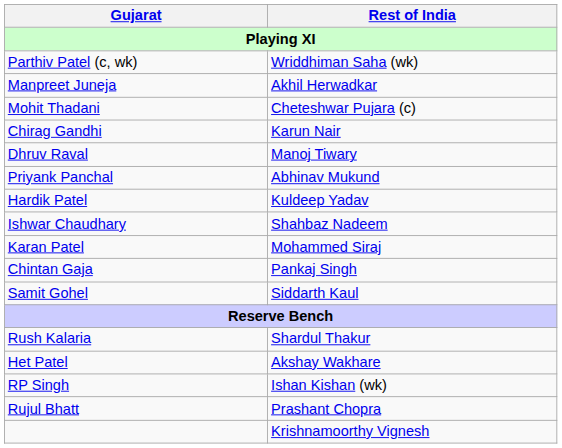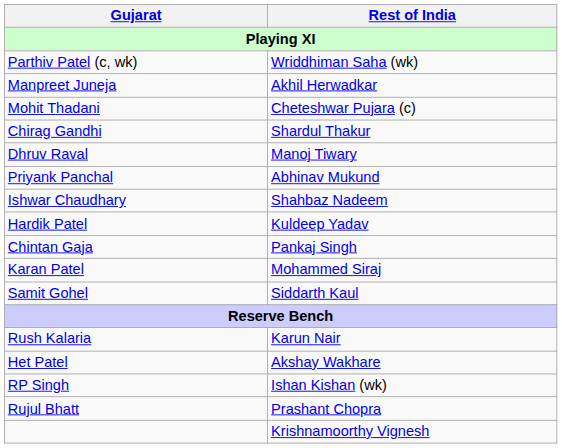Chirag Gandhi | Rest of India: Karun Nair -> Shardul Thakur
rows swapped: Hardik Patel <-> Ishwar Chaudhary
rows swapped: Chintan Gaja <-> Karan Patel
Rush Kalaria | Rest of India: Shardul Thakur -> Karun Nair
